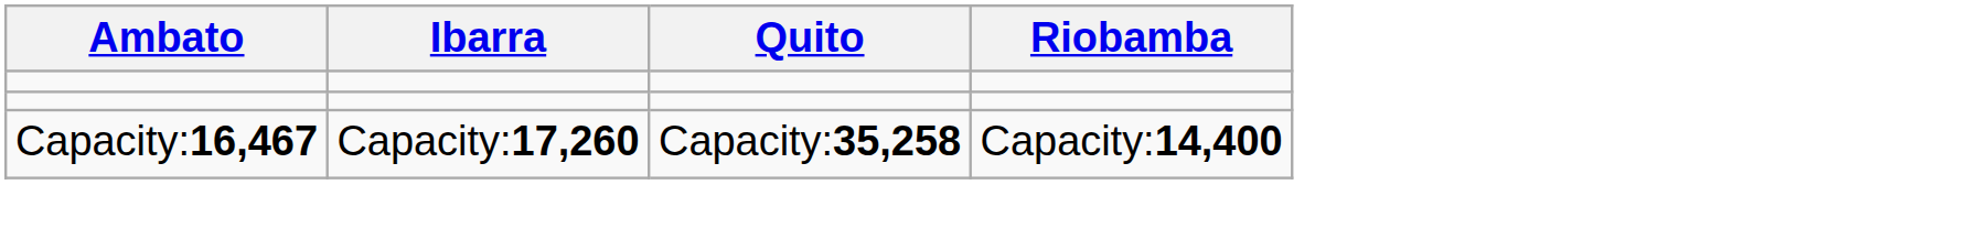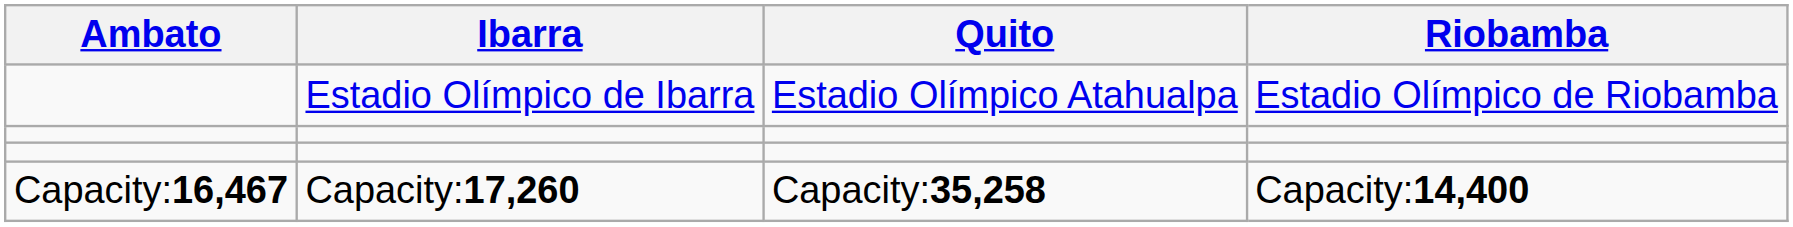+ row: Estadio Olímpico de Ibarra | Estadio Olímpico Atahualpa | Estadio Olímpico de Riobamba
